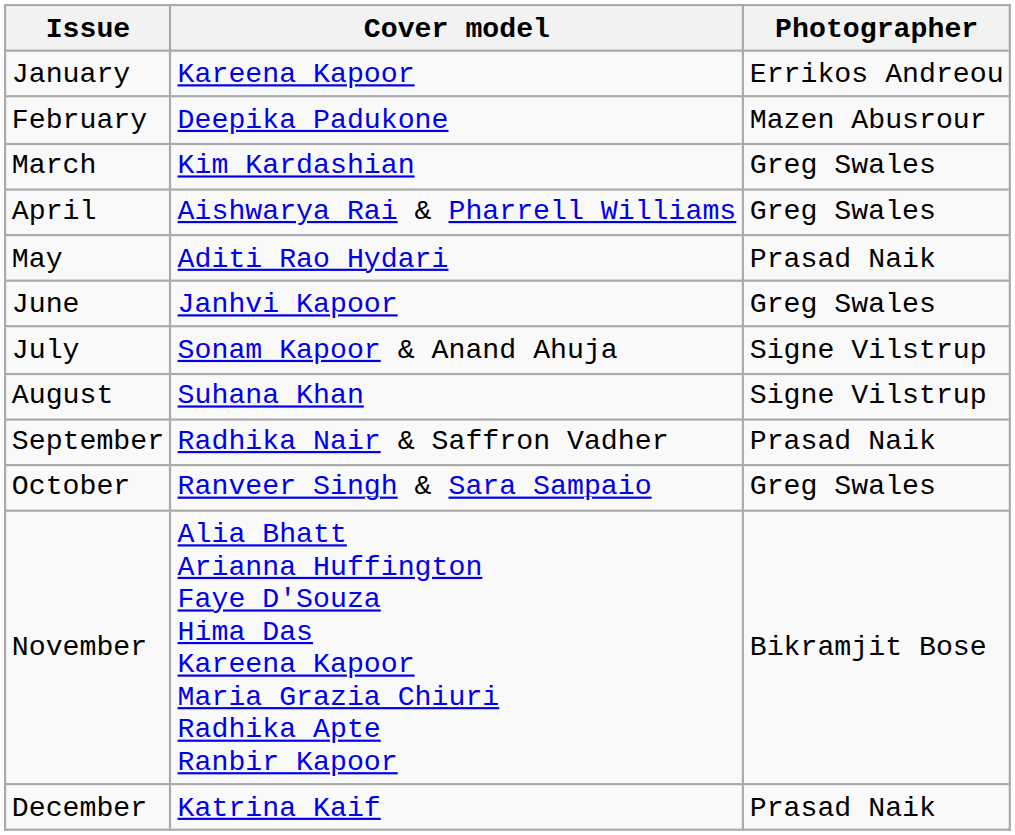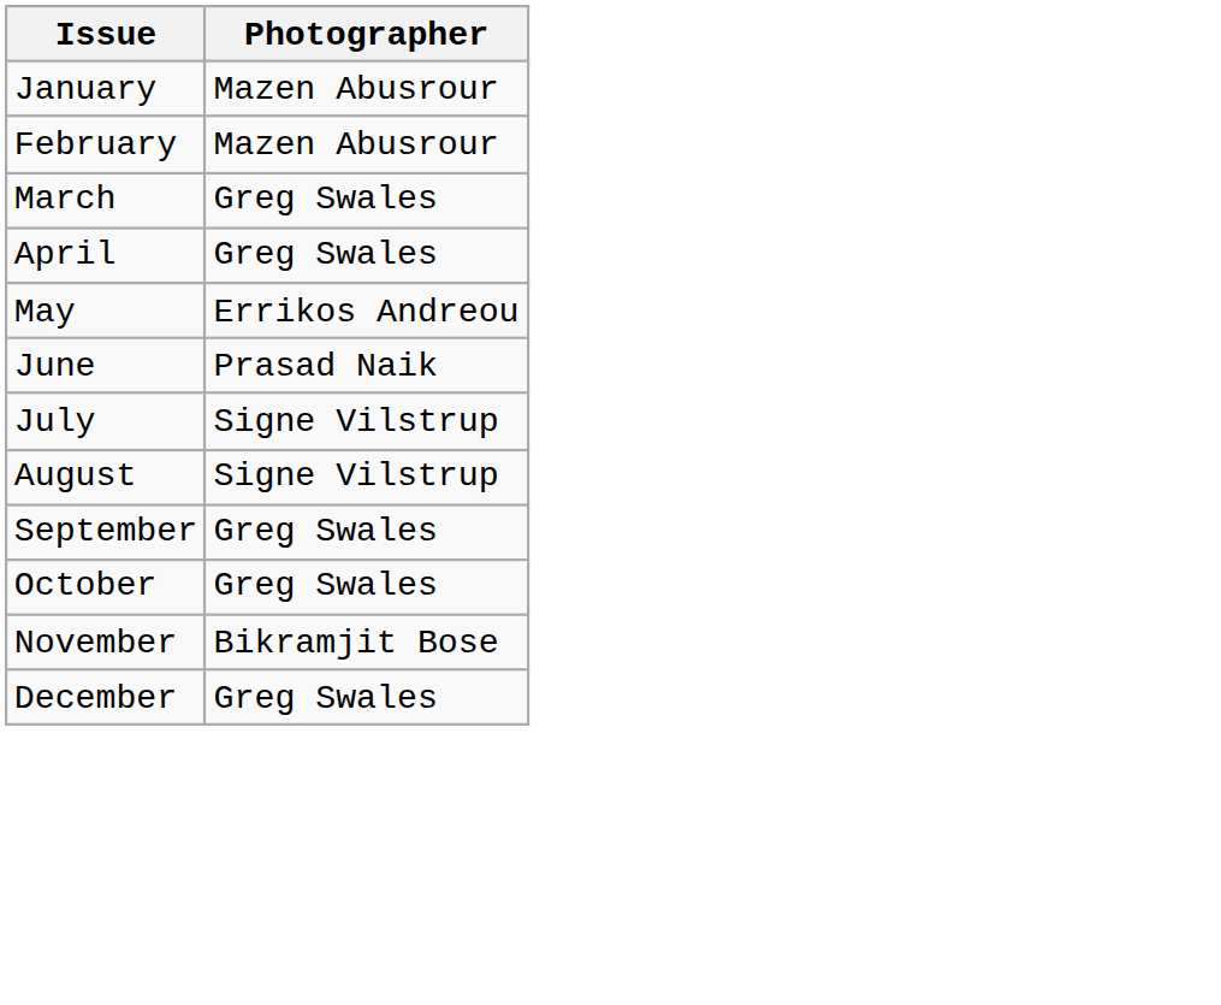- column: Cover model | Kareena Kapoor | Deepika Padukone | Kim Kardashian | Aishwarya Rai & Pharrell Williams | Aditi Rao Hydari | Janhvi Kapoor | Sonam Kapoor & Anand Ahuja | Suhana Khan | Radhika Nair & Saffron Vadher | Ranveer Singh & Sara Sampaio | Alia Bhatt Arianna Huffington Faye D'Souza Hima Das Kareena Kapoor Maria Grazia Chiuri Radhika Apte Ranbir Kapoor | Katrina Kaif
January | Photographer: Errikos Andreou -> Mazen Abusrour
May | Photographer: Prasad Naik -> Errikos Andreou
June | Photographer: Greg Swales -> Prasad Naik
September | Photographer: Prasad Naik -> Greg Swales
December | Photographer: Prasad Naik -> Greg Swales
